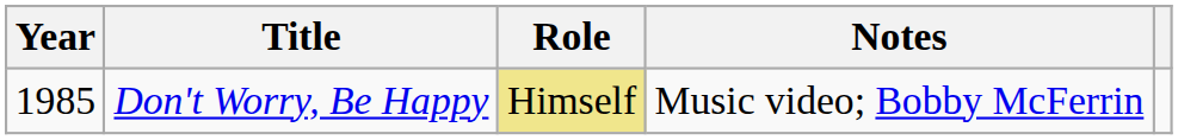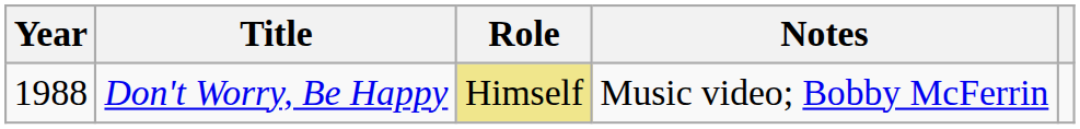Don't Worry, Be Happy | Year: 1985 -> 1988
